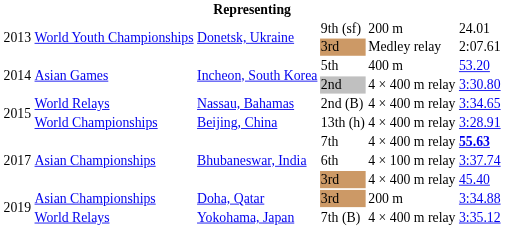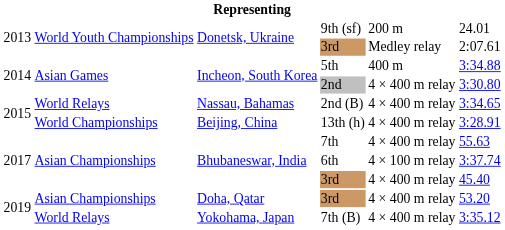5th | column 6: 53.20 -> 3:34.88
7th | column 6: bold -> normal
Doha, Qatar / 3rd | column 5: 200 m -> 4 × 400 m relay
Doha, Qatar / 3rd | column 6: 3:34.88 -> 53.20
